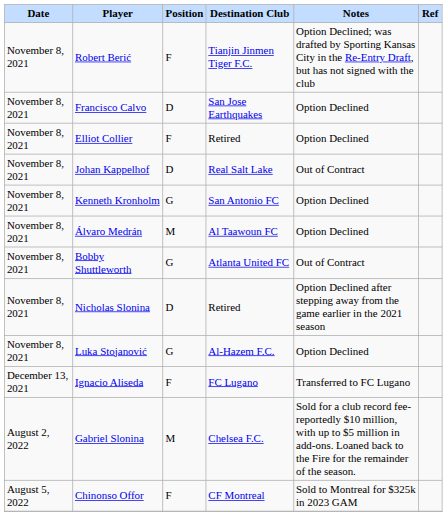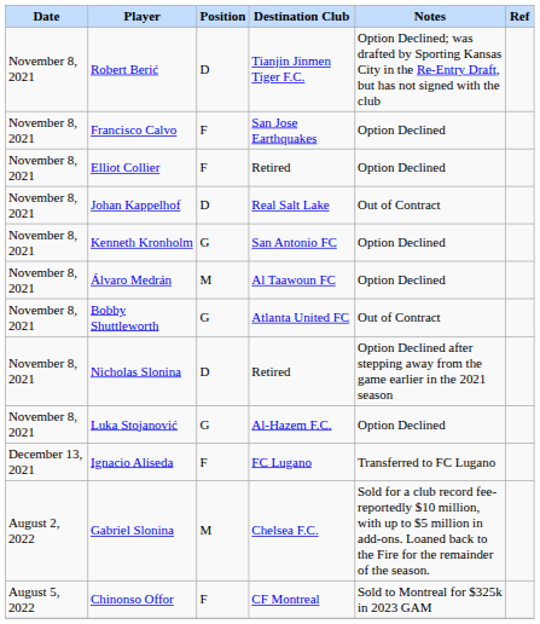Robert Berić | Position: F -> D
Francisco Calvo | Position: D -> F
